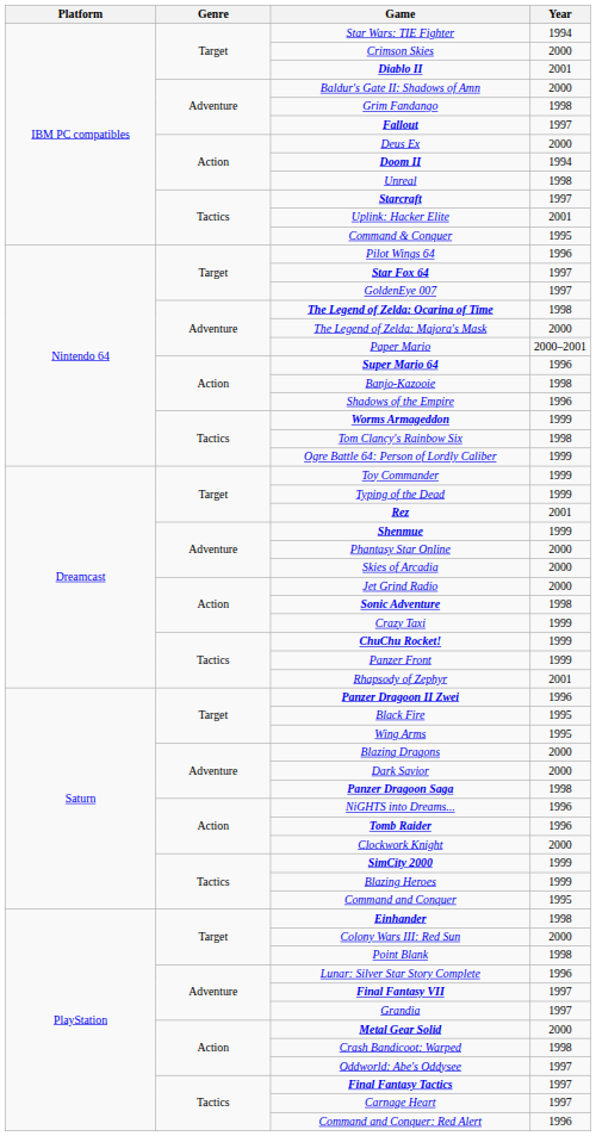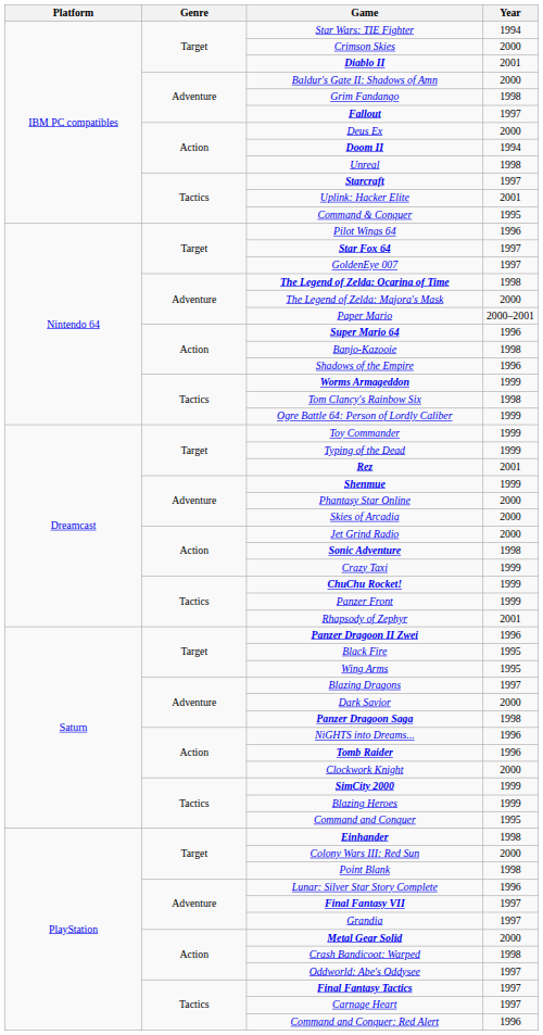Blazing Dragons | Year: 2000 -> 1997
